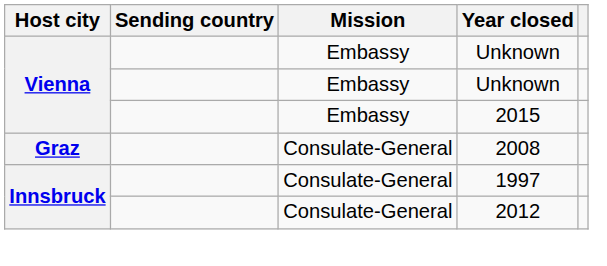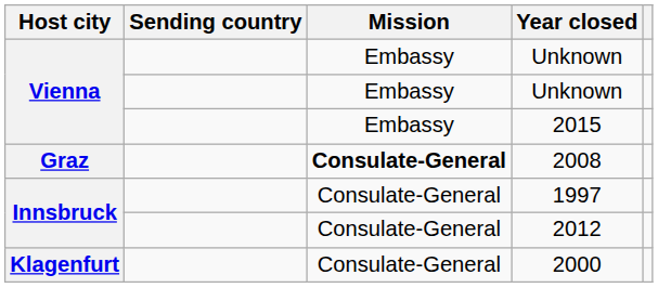2008 | Mission: normal -> bold
+ row: Klagenfurt | Consulate-General | 2000
